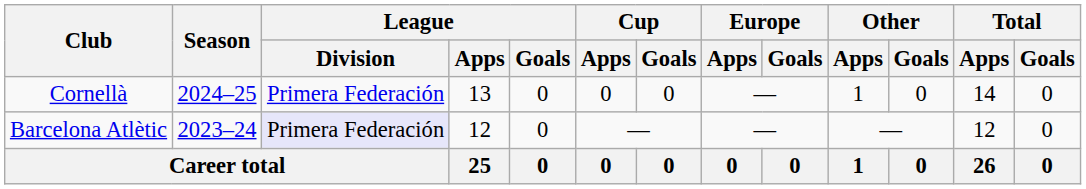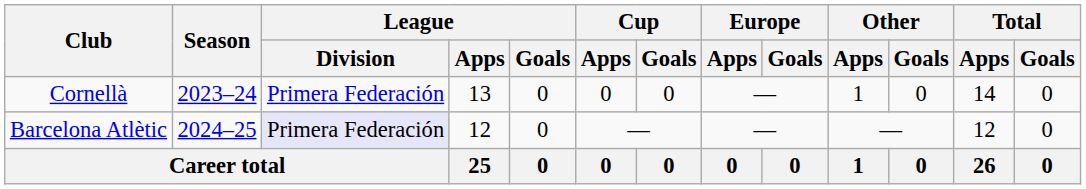Cornellà | Season: 2024–25 -> 2023–24
Barcelona Atlètic | Season: 2023–24 -> 2024–25
